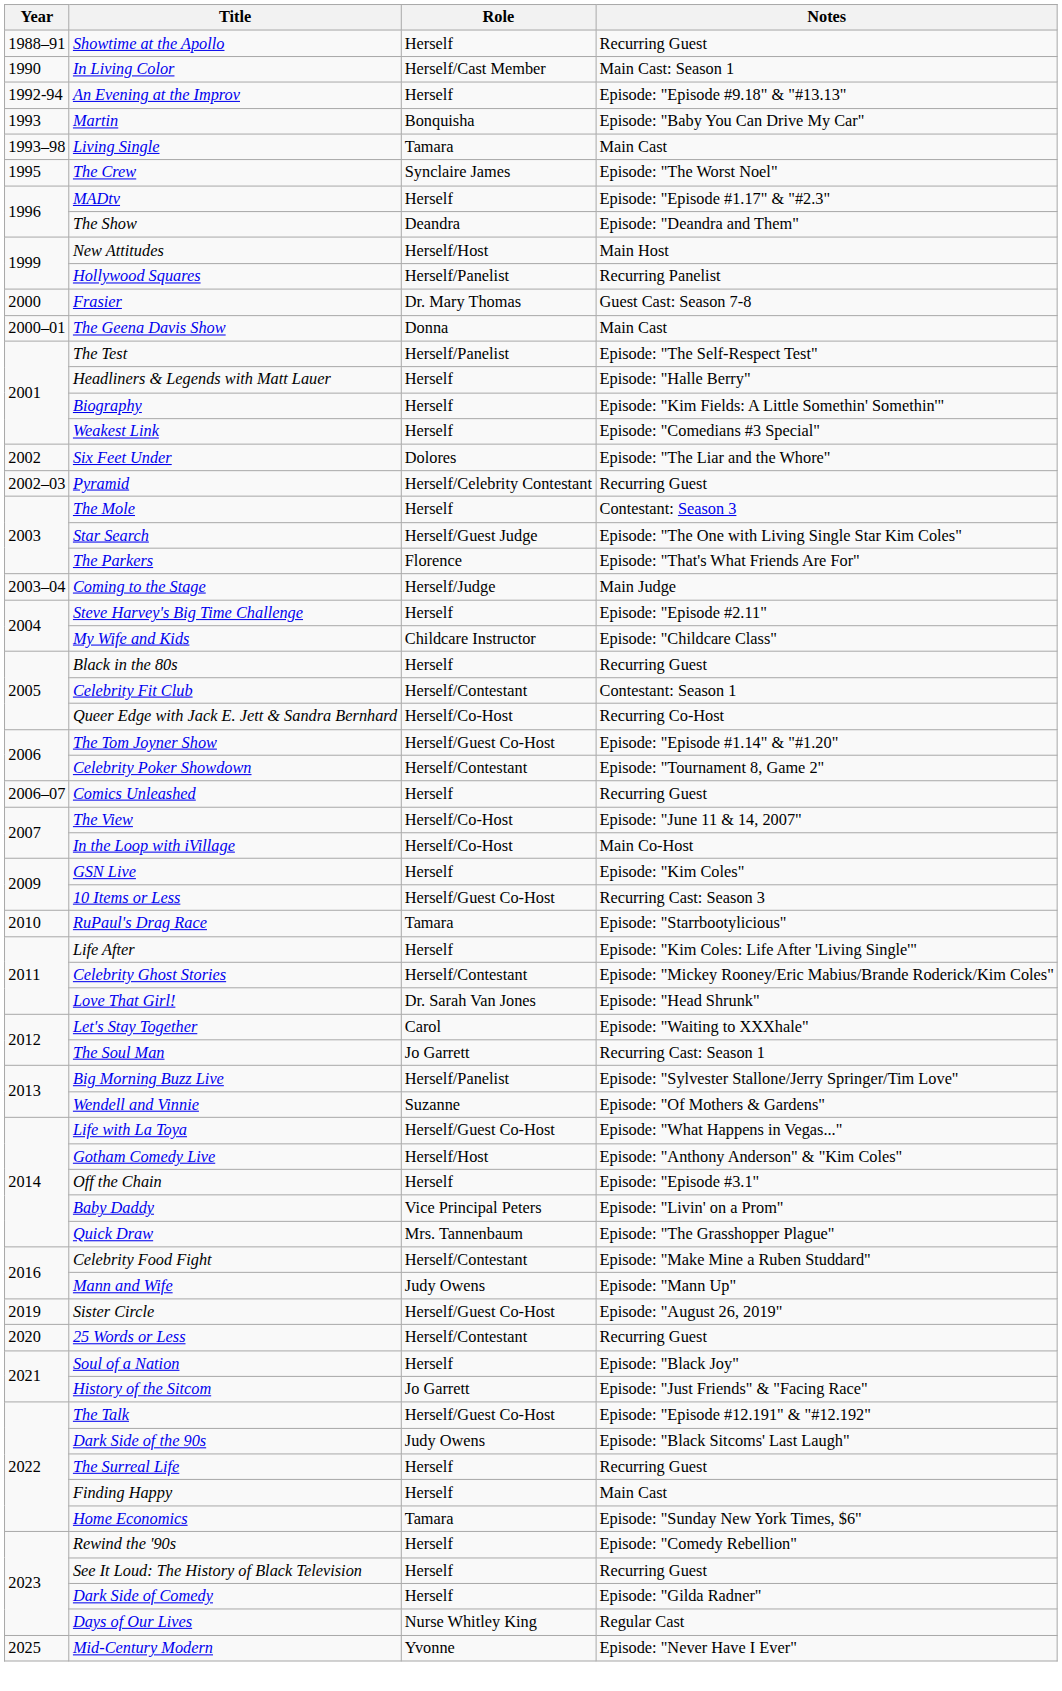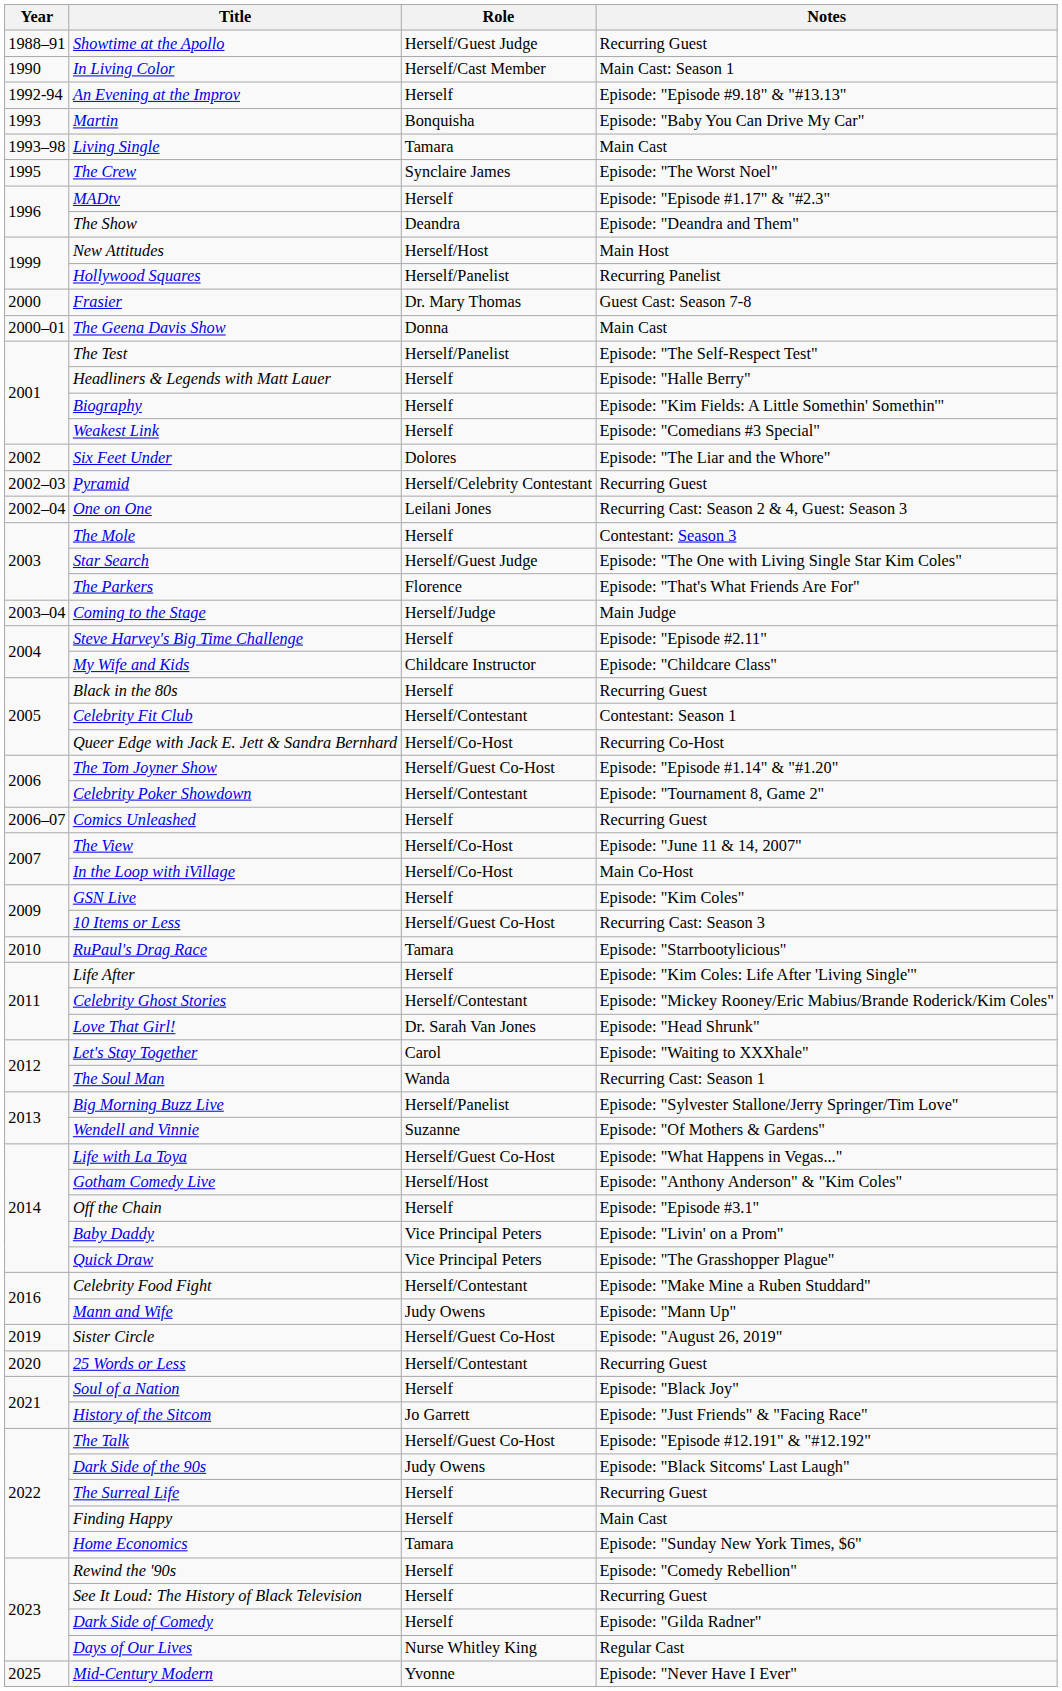Showtime at the Apollo | Role: Herself -> Herself/Guest Judge
+ row: 2002–04 | One on One | Leilani Jones | Recurring Cast: Season 2 & 4, Guest: Season 3
The Soul Man | Role: Jo Garrett -> Wanda
Quick Draw | Role: Mrs. Tannenbaum -> Vice Principal Peters
